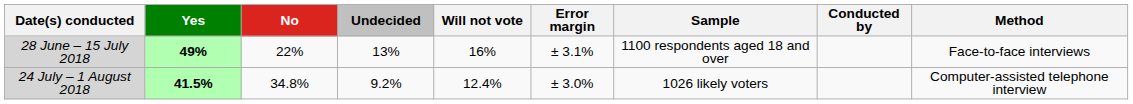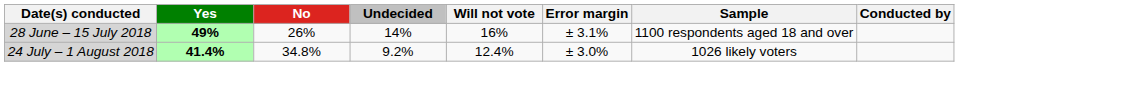- column: Method | Face-to-face interviews | Computer-assisted telephone interview
28 June – 15 July 2018 | No: 22% -> 26%
28 June – 15 July 2018 | Undecided: 13% -> 14%
24 July – 1 August 2018 | Yes: 41.5% -> 41.4%
